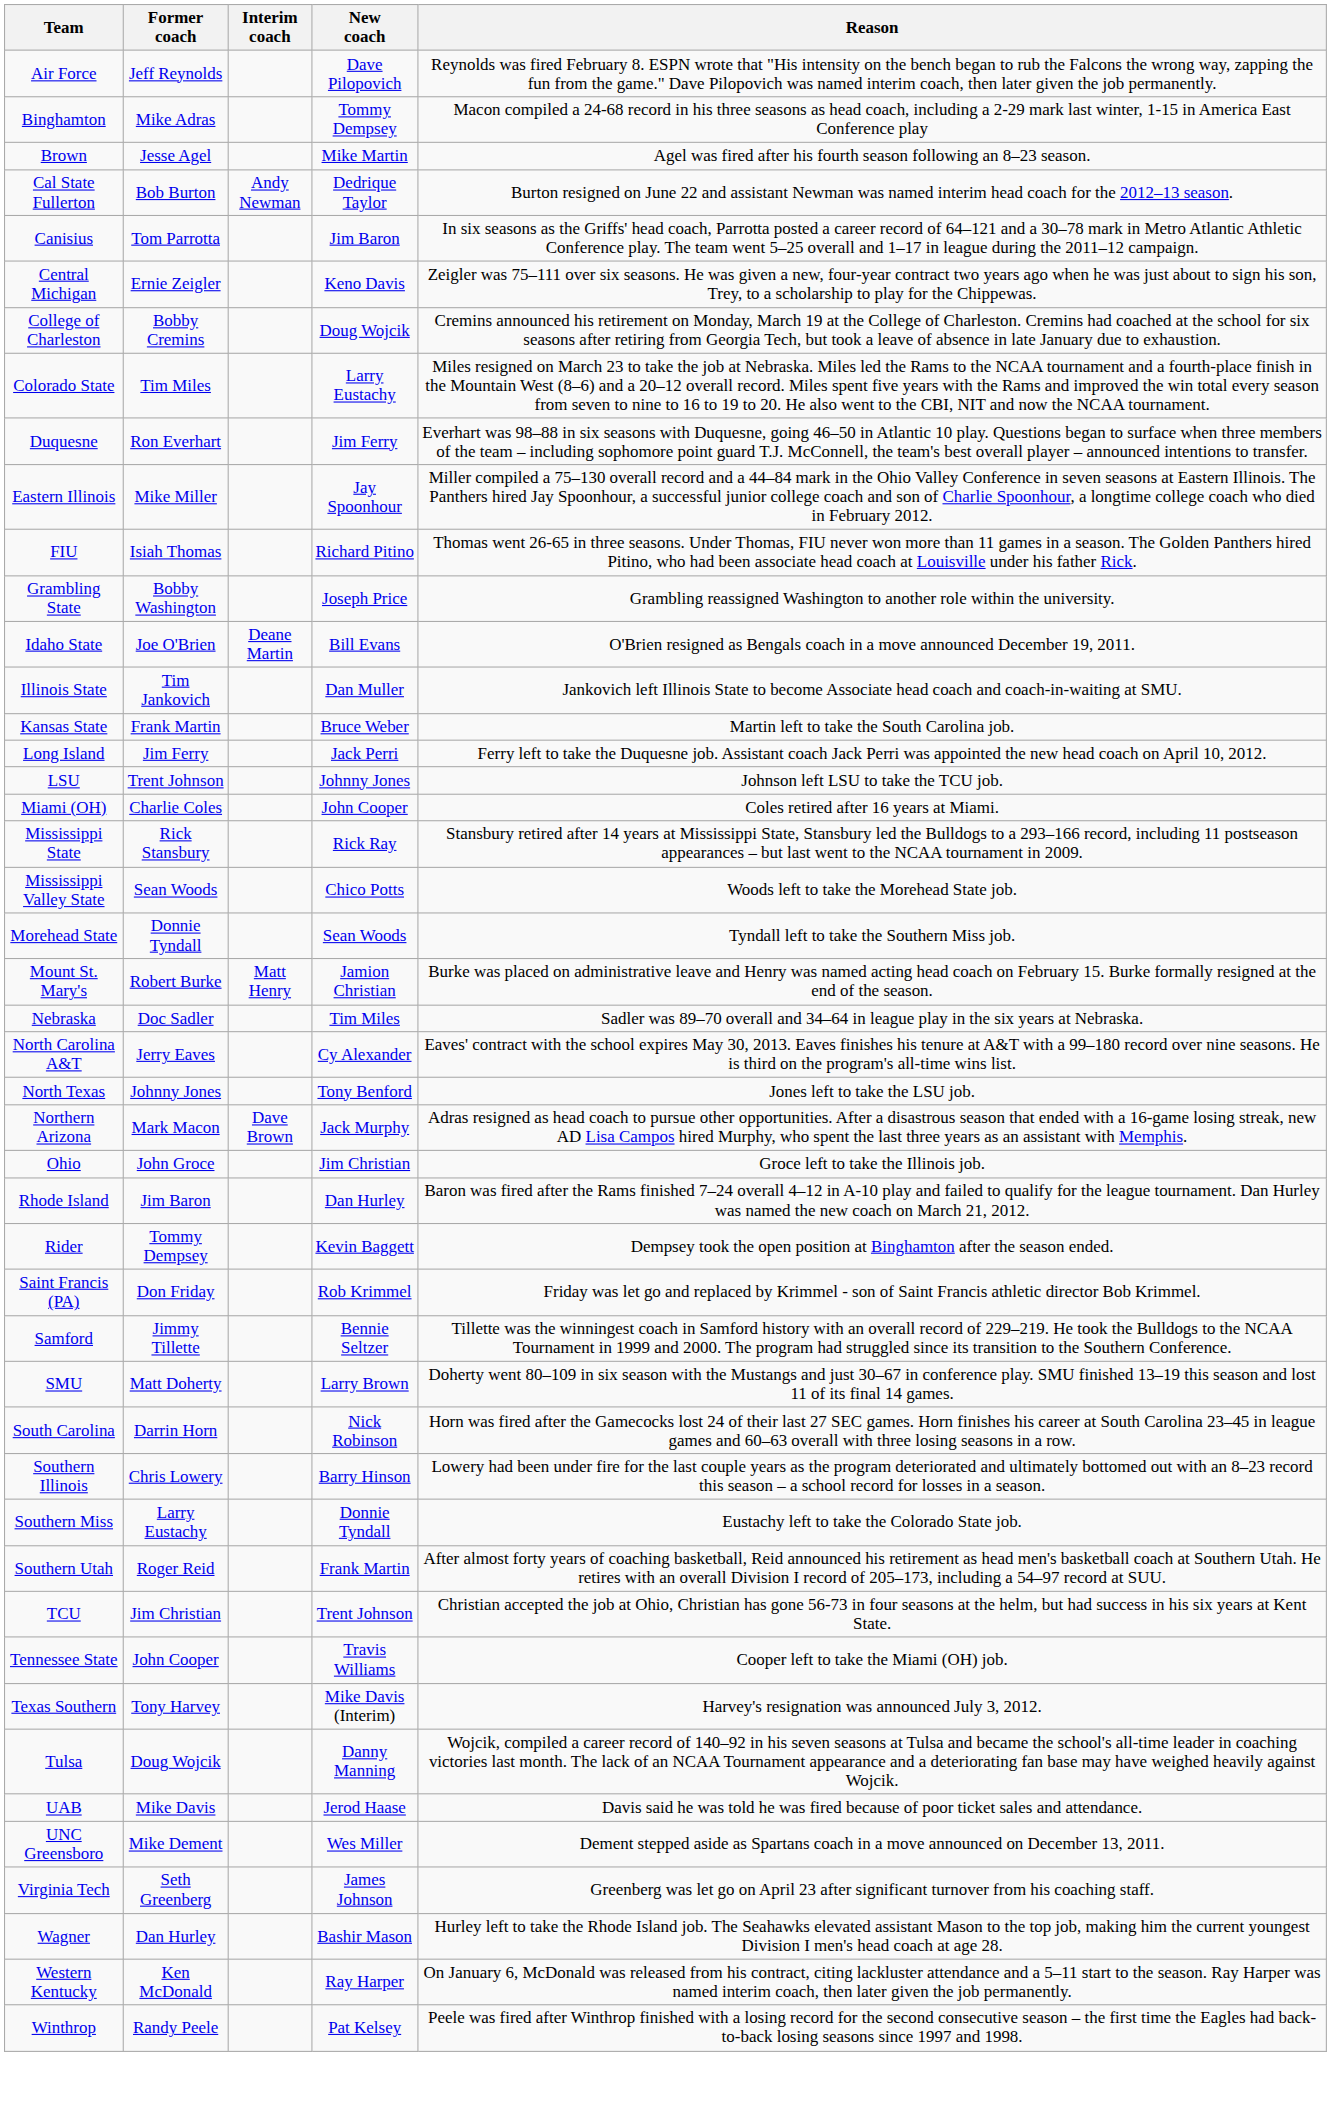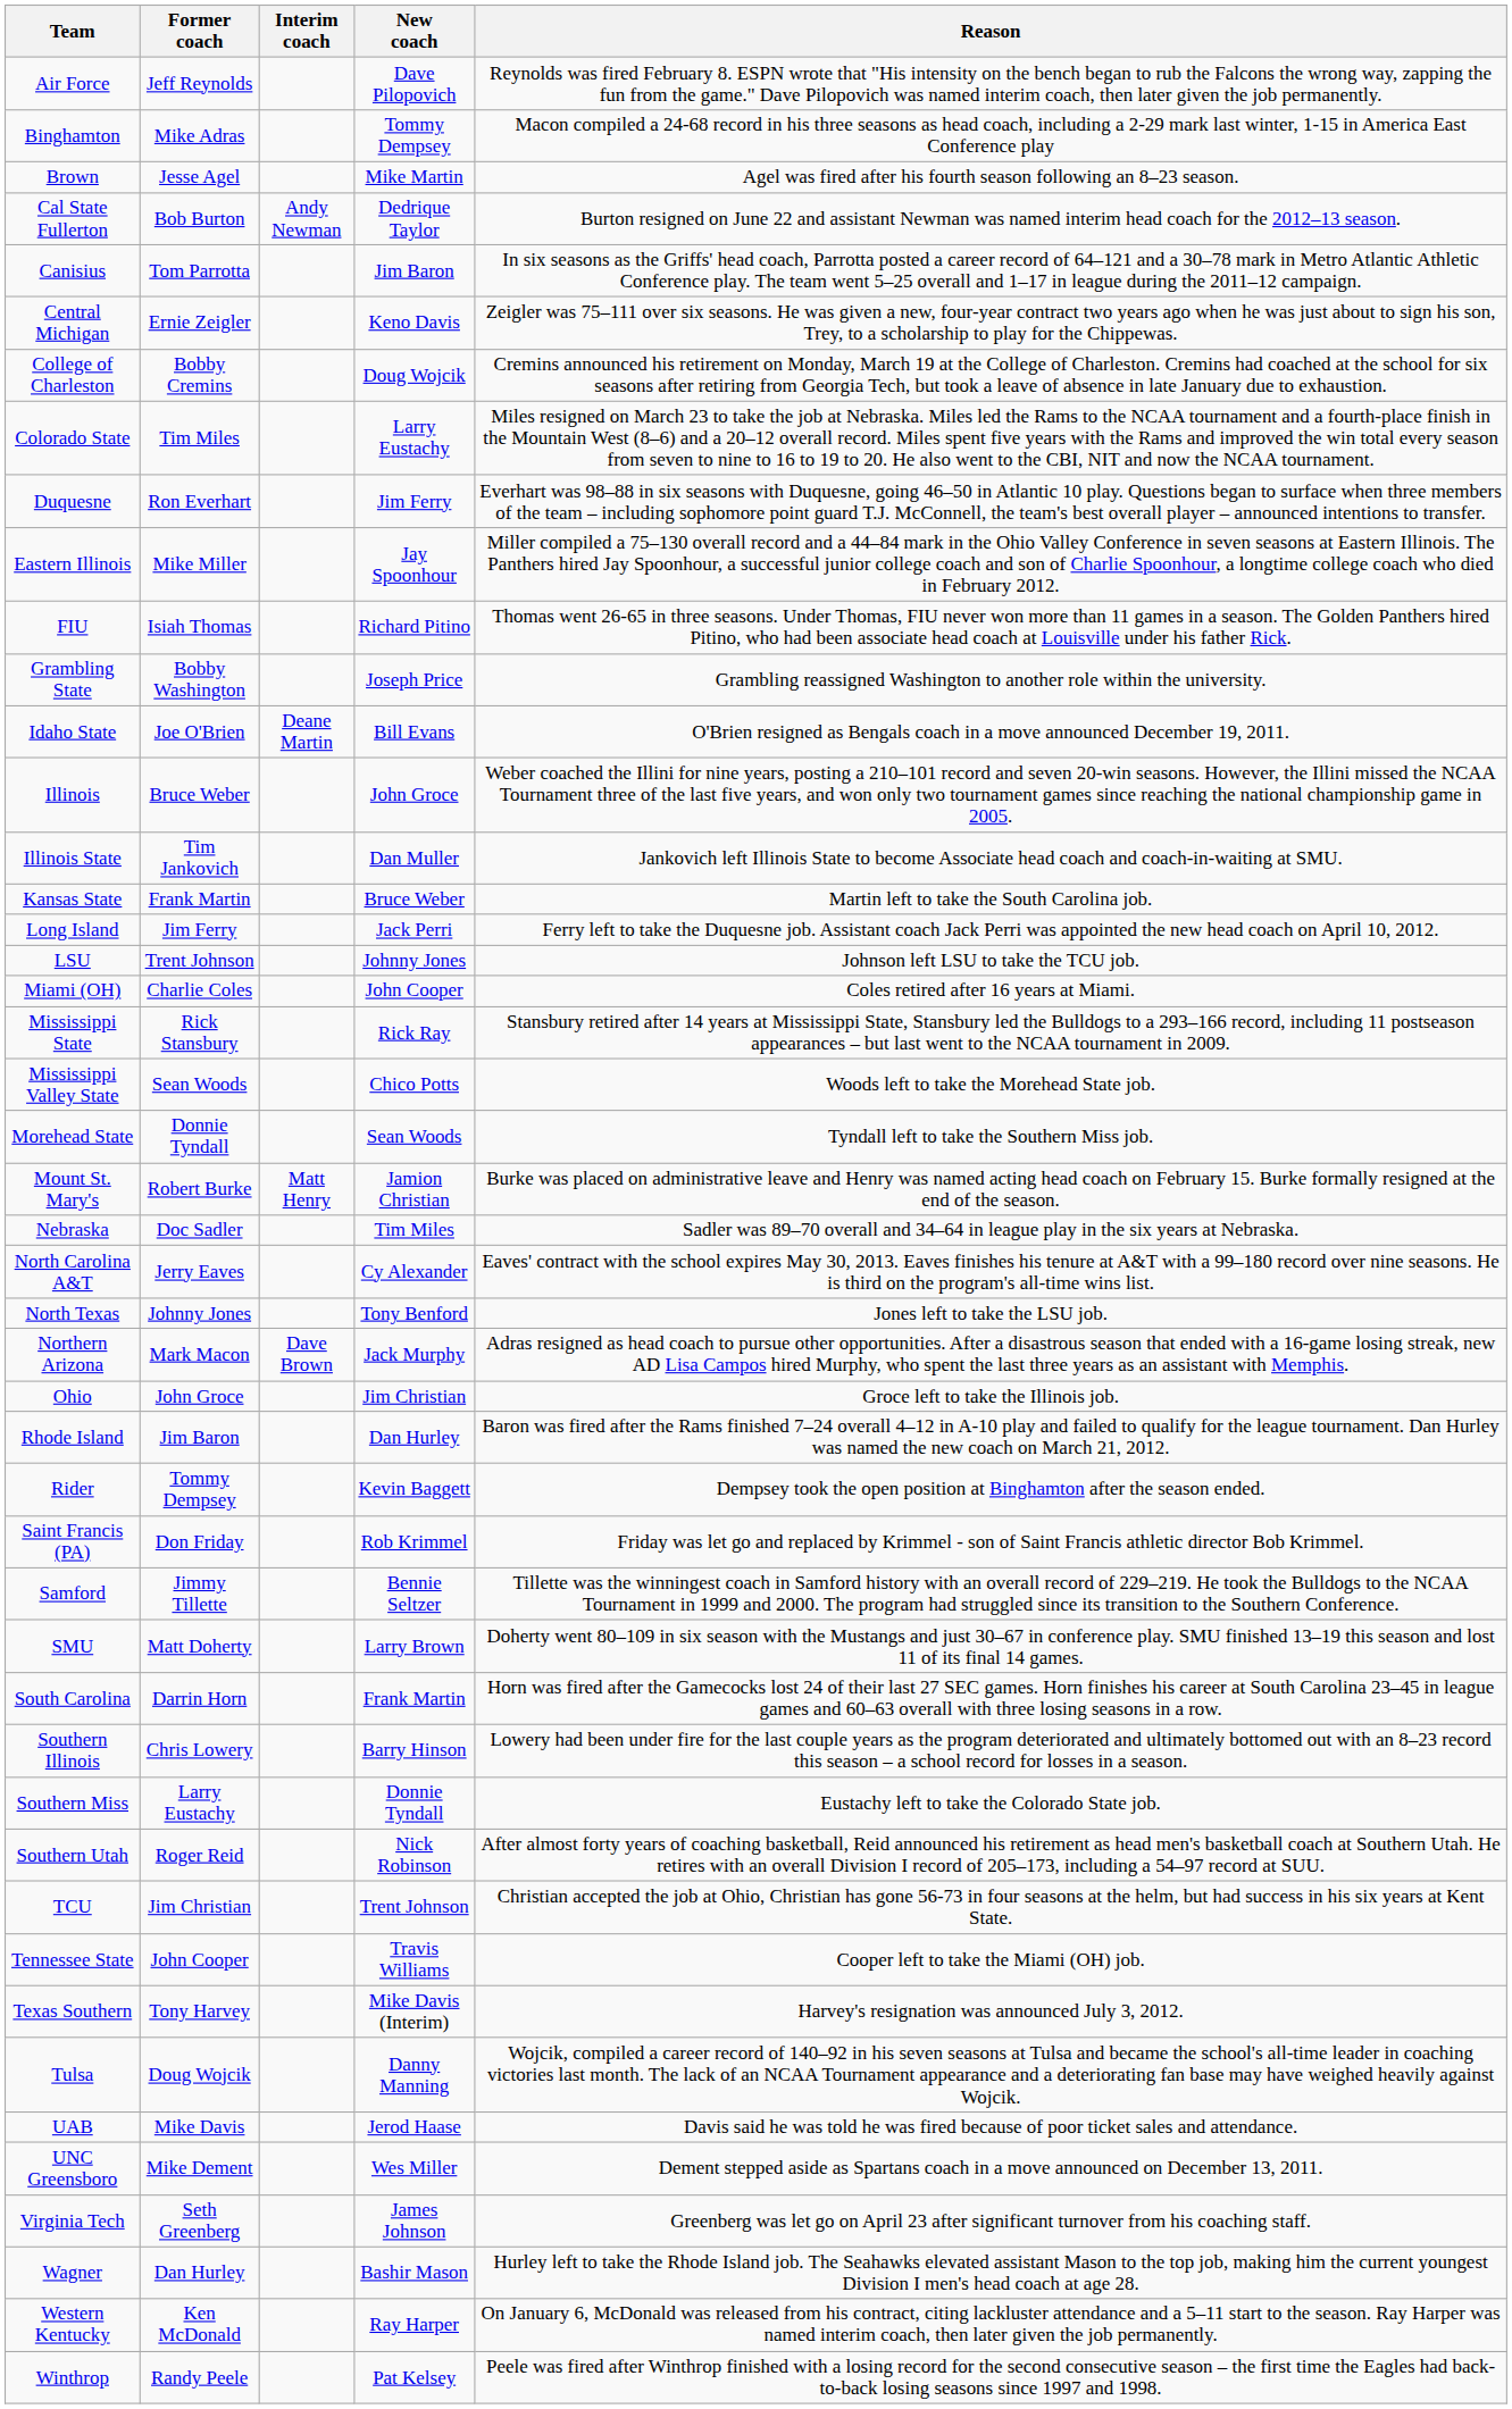+ row: Illinois | Bruce Weber | John Groce | Weber coached the Illini for nine years, posting a 210–101 record and seven 20-win seasons. However, the Illini missed the NCAA Tournament three of the last five years, and won only two tournament games since reaching the national championship game in 2005.
South Carolina | New coach: Nick Robinson -> Frank Martin
Southern Utah | New coach: Frank Martin -> Nick Robinson
